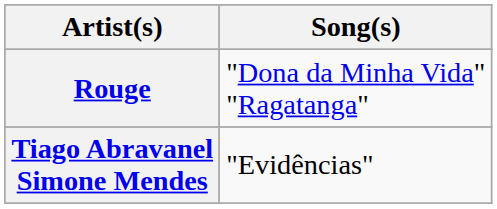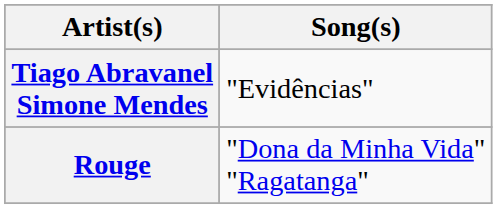rows swapped: Rouge <-> Tiago Abravanel Simone Mendes
